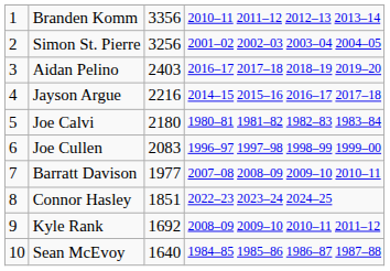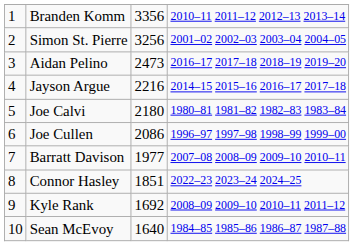Aidan Pelino | column 3: 2403 -> 2473
Joe Cullen | column 3: 2083 -> 2086
